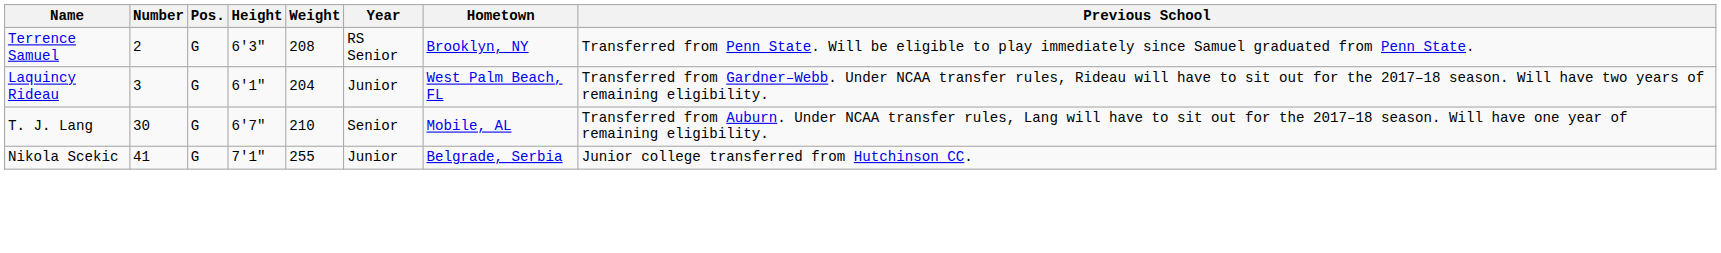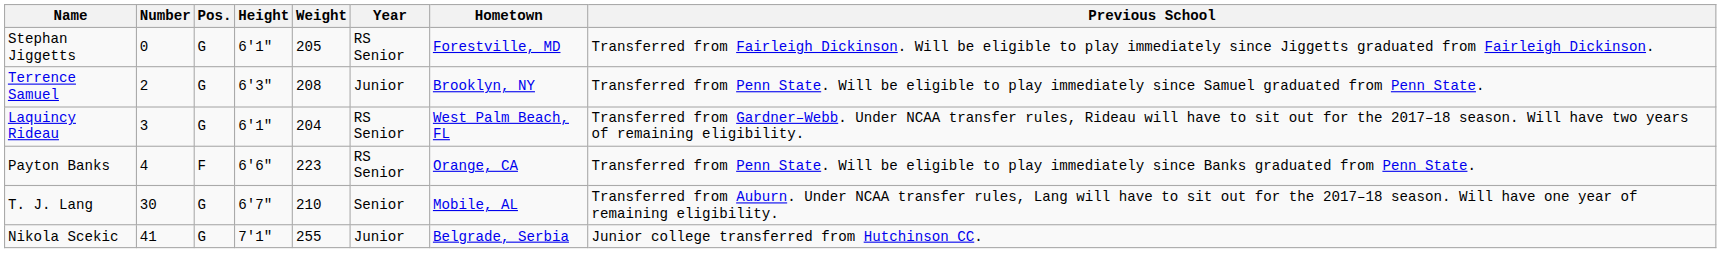+ row: Stephan Jiggetts | 0 | G | 6'1" | 205 | RS Senior | Forestville, MD | Transferred from Fairleigh Dickinson. Will be eligible to play immediately since Jiggetts graduated from Fairleigh Dickinson.
Terrence Samuel | Year: RS Senior -> Junior
Laquincy Rideau | Year: Junior -> RS Senior
+ row: Payton Banks | 4 | F | 6'6" | 223 | RS Senior | Orange, CA | Transferred from Penn State. Will be eligible to play immediately since Banks graduated from Penn State.
